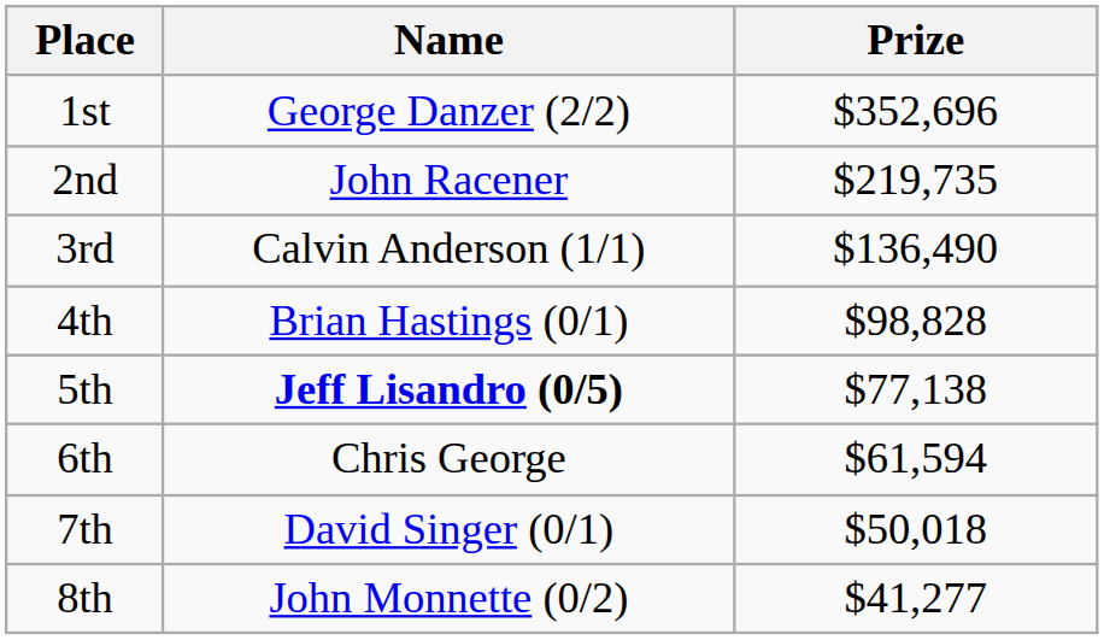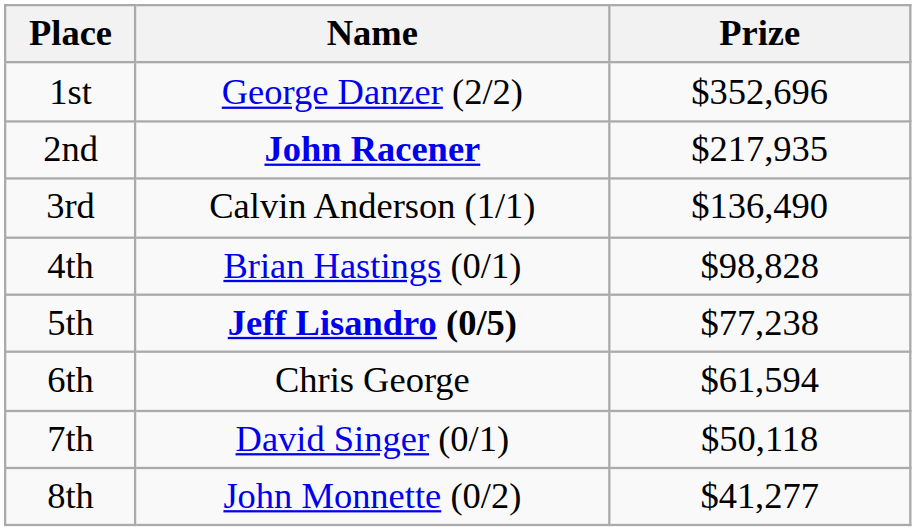2nd | Name: normal -> bold
2nd | Prize: $219,735 -> $217,935
5th | Prize: $77,138 -> $77,238
7th | Prize: $50,018 -> $50,118
